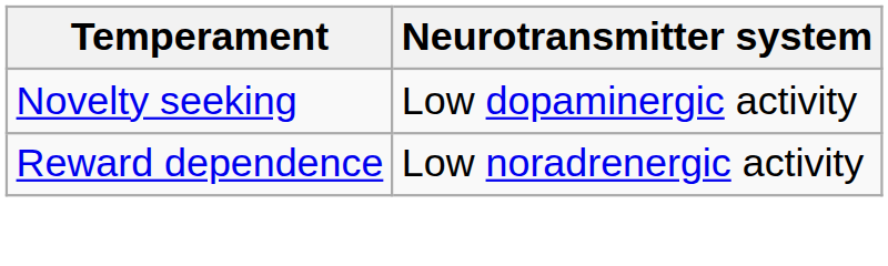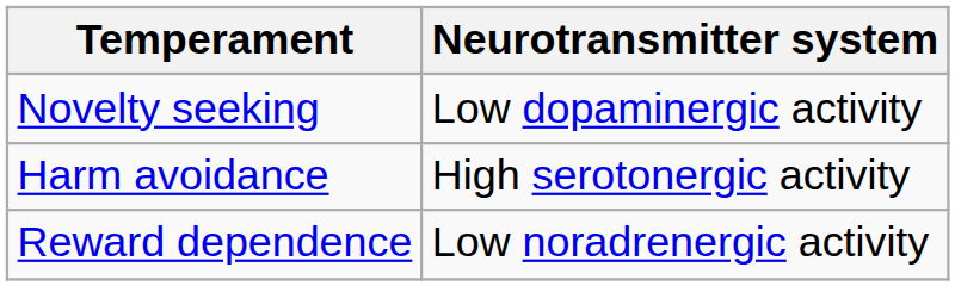+ row: Harm avoidance | High serotonergic activity
